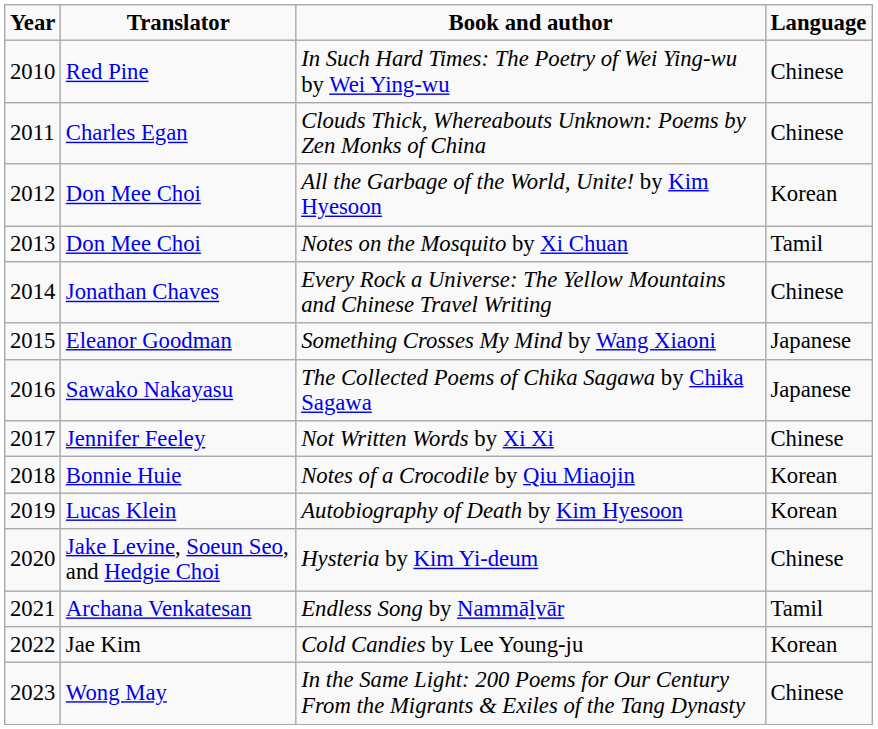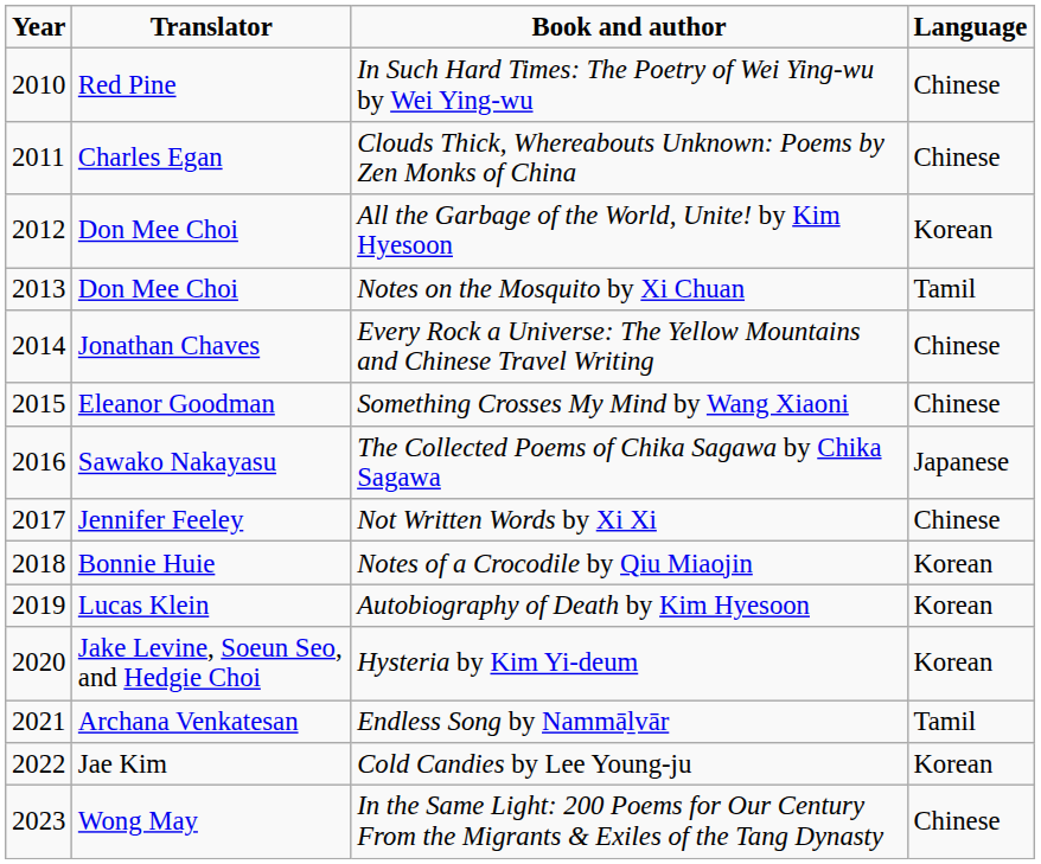Something Crosses My Mind by Wang Xiaoni | Language: Japanese -> Chinese
Hysteria by Kim Yi-deum | Language: Chinese -> Korean
